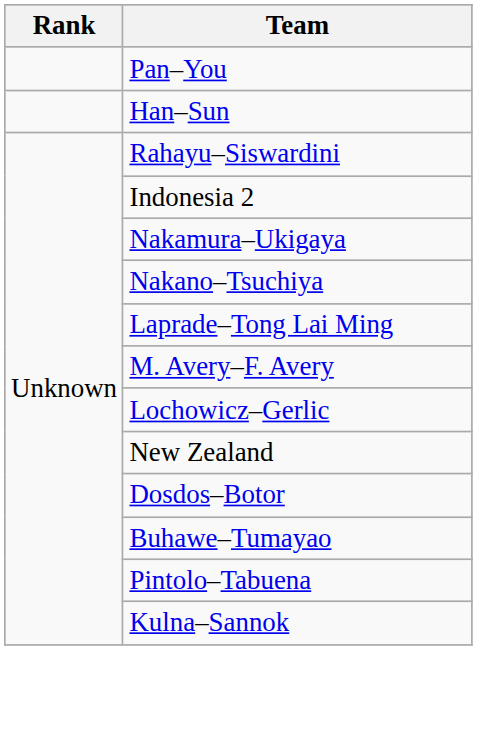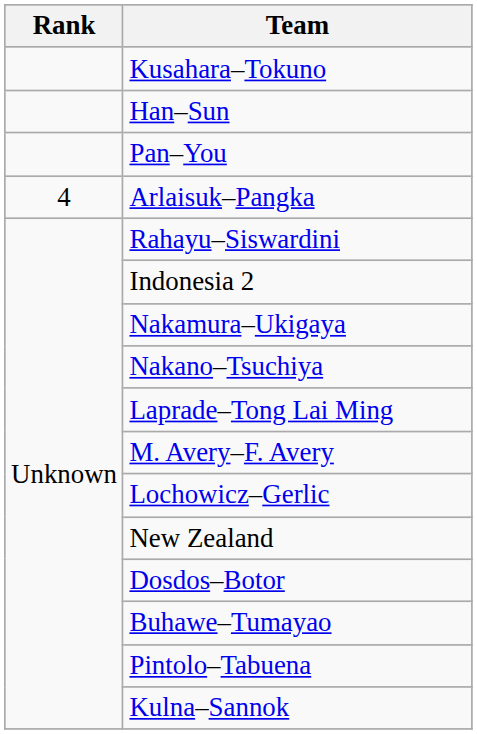+ row: Kusahara–Tokuno
rows swapped: Pan–You <-> Han–Sun
+ row: 4 | Arlaisuk–Pangka
